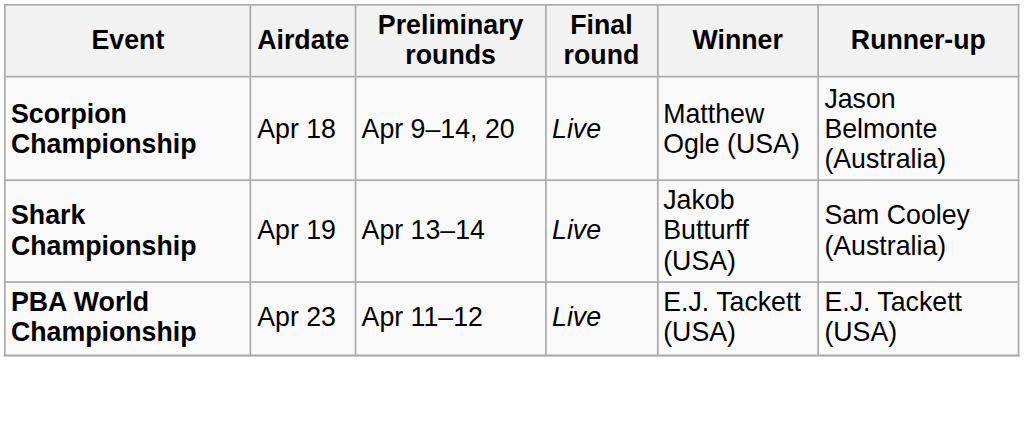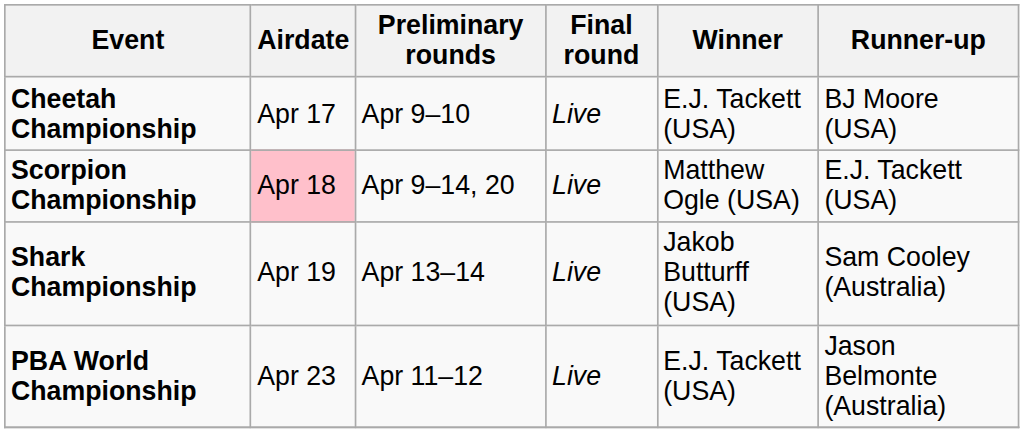+ row: Cheetah Championship | Apr 17 | Apr 9–10 | Live | E.J. Tackett (USA) | BJ Moore (USA)
Scorpion Championship | Airdate: no background -> pink background
Scorpion Championship | Runner-up: Jason Belmonte (Australia) -> E.J. Tackett (USA)
PBA World Championship | Runner-up: E.J. Tackett (USA) -> Jason Belmonte (Australia)
